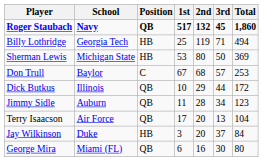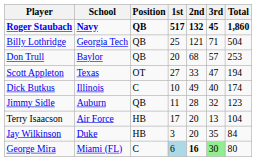Billy Lothridge | Position: HB -> QB
Billy Lothridge | 2nd: 119 -> 121
Billy Lothridge | Total: 494 -> 504
- row: Sherman Lewis | Michigan State | HB | 53 | 80 | 50 | 369
Don Trull | Position: C -> QB
Don Trull | 1st: 67 -> 20
+ row: Scott Appleton | Texas | OT | 27 | 33 | 47 | 194
Dick Butkus | Position: QB -> C
Dick Butkus | 2nd: 29 -> 49
Dick Butkus | 3rd: 44 -> 40
Dick Butkus | Total: 172 -> 174
Jimmy Sidle | 3rd: 34 -> 32
Terry Isaacson | Position: QB -> HB
Jay Wilkinson | 3rd: 37 -> 35
George Mira | Position: QB -> C
George Mira | 1st: no background -> lightblue background
George Mira | 2nd: normal -> bold
George Mira | 3rd: no background -> lightgreen background
